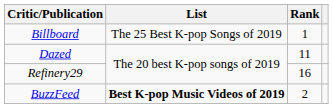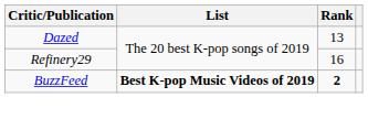- row: Billboard | The 25 Best K-pop Songs of 2019 | 1
Dazed | Rank: 11 -> 13
BuzzFeed | Rank: normal -> bold
